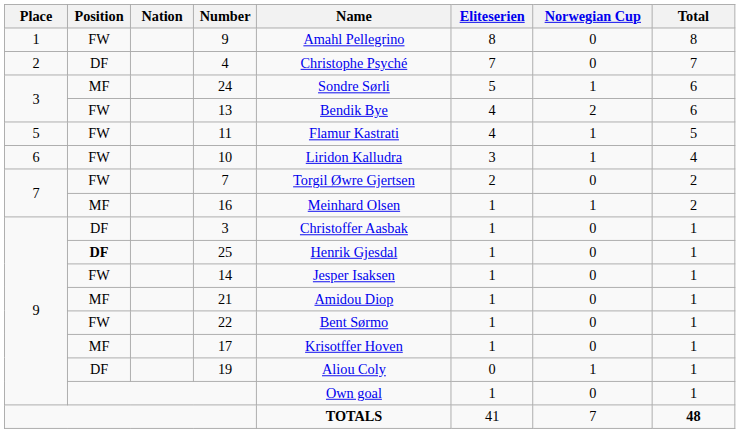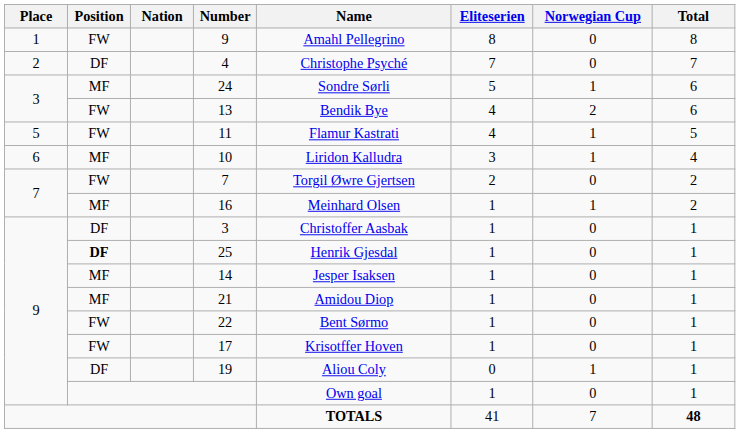10 | Position: FW -> MF
14 | Position: FW -> MF
17 | Position: MF -> FW
